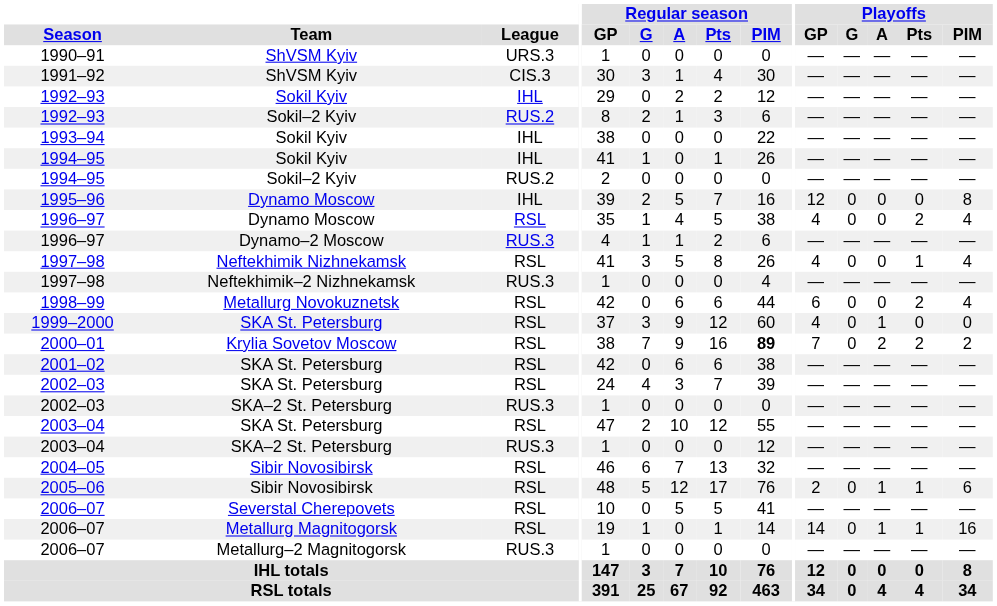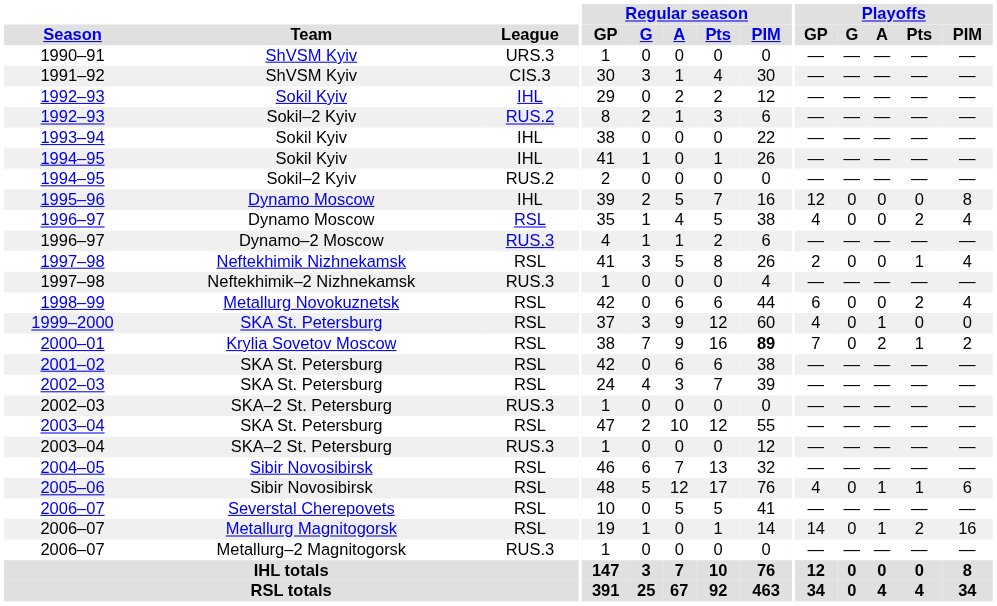1997–98 / Neftekhimik Nizhnekamsk | Playoffs / GP: 4 -> 2
2000–01 | Playoffs / Pts: 2 -> 1
2005–06 | Playoffs / GP: 2 -> 4
2006–07 / Metallurg Magnitogorsk | Playoffs / Pts: 1 -> 2
